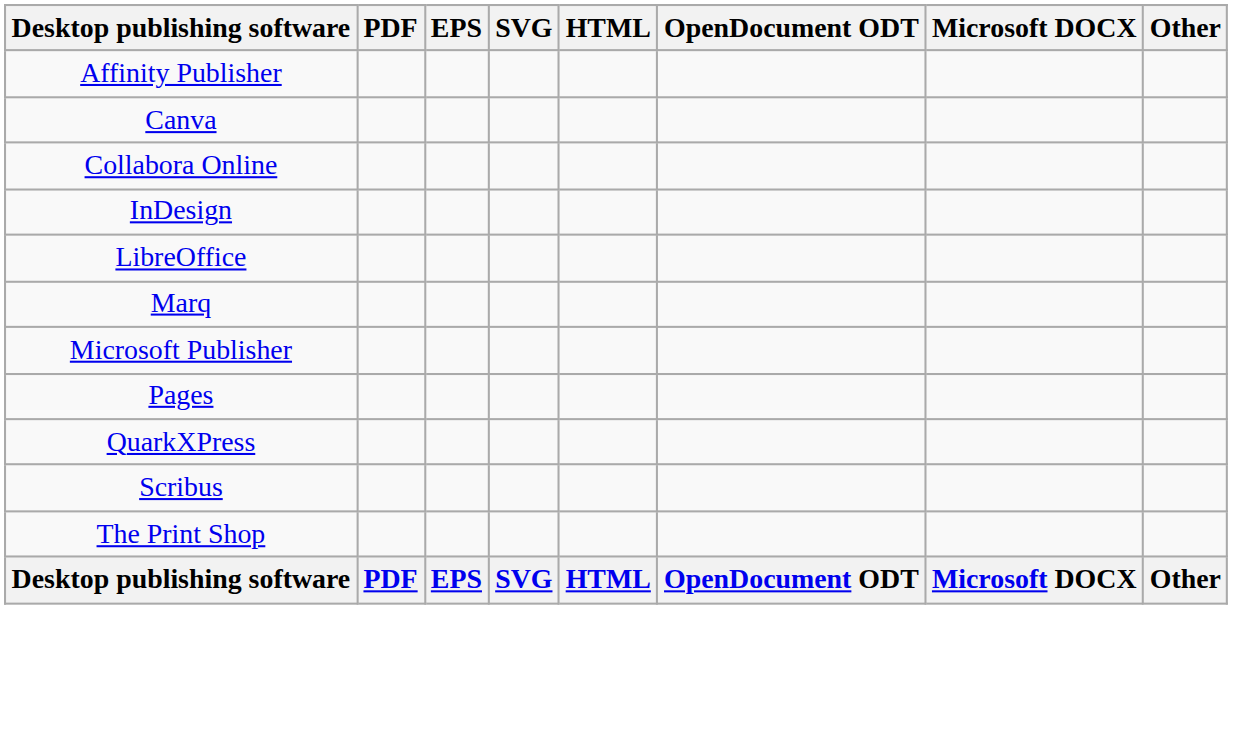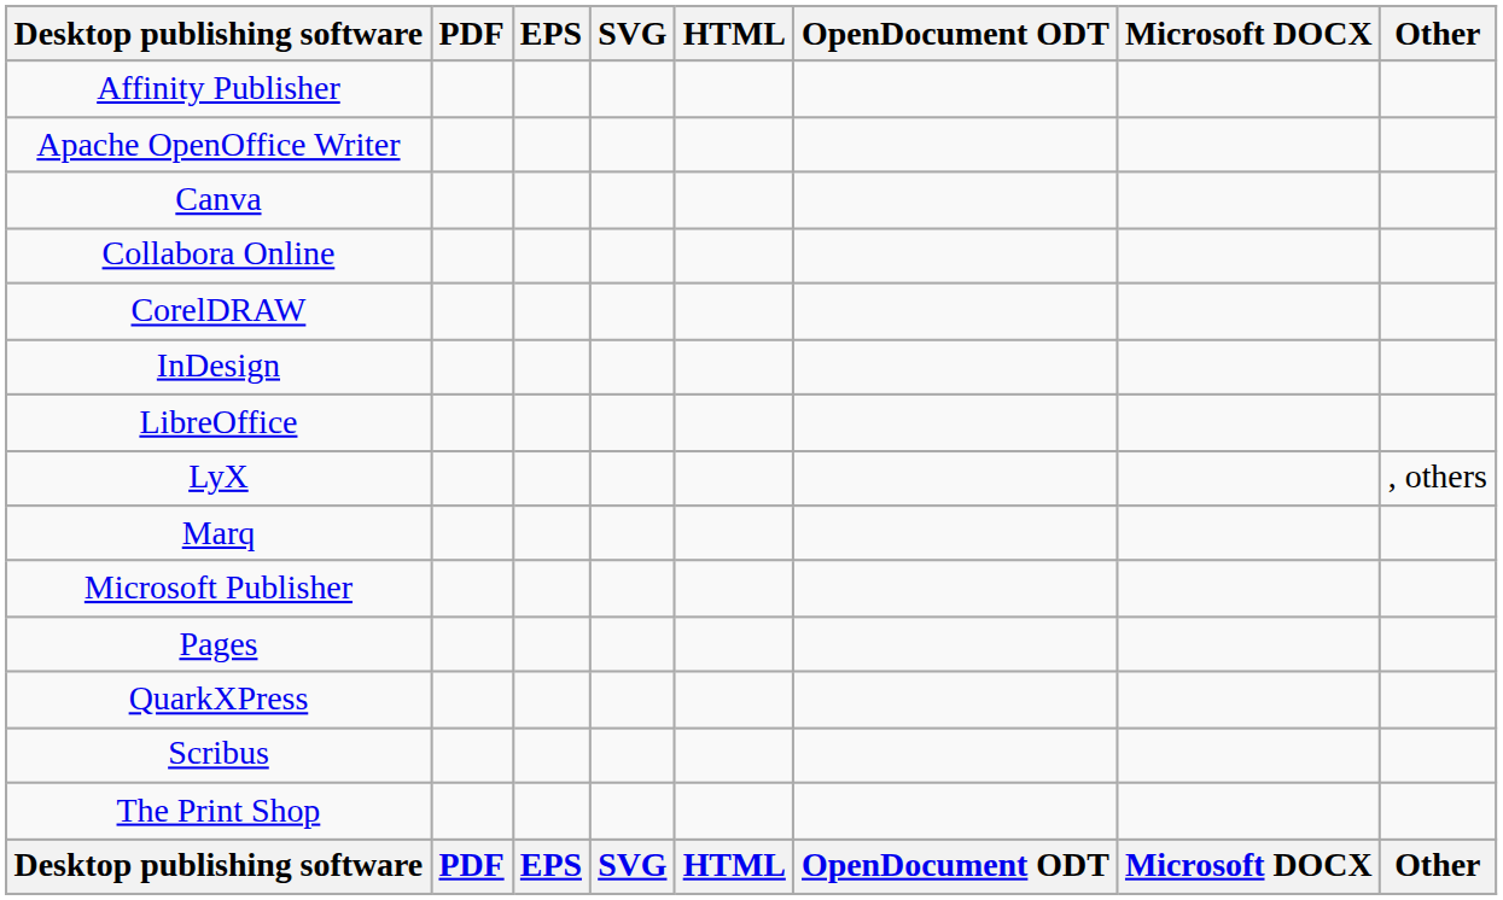+ row: Apache OpenOffice Writer
+ row: CorelDRAW
+ row: LyX | , others
